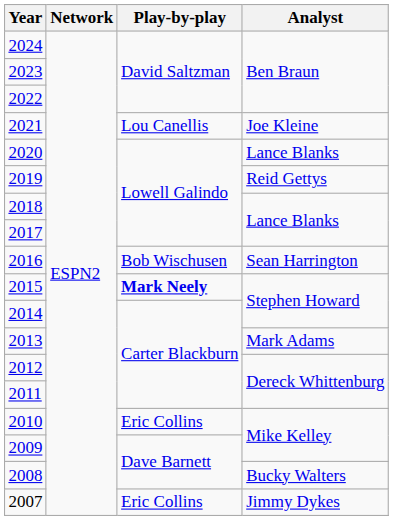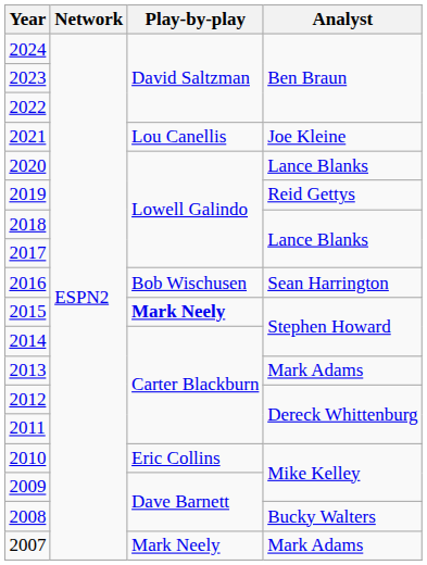2007 | Play-by-play: Eric Collins -> Mark Neely
2007 | Analyst: Jimmy Dykes -> Mark Adams
